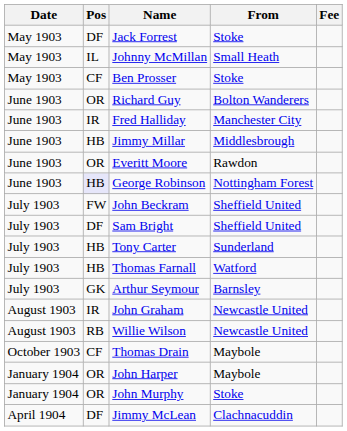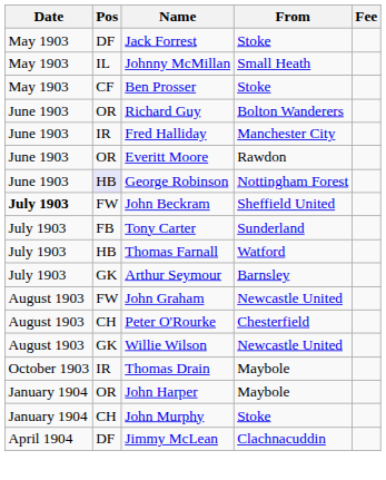- row: June 1903 | HB | Jimmy Millar | Middlesbrough
John Beckram | Date: normal -> bold
- row: July 1903 | DF | Sam Bright | Sheffield United
Tony Carter | Pos: HB -> FB
John Graham | Pos: IR -> FW
+ row: August 1903 | CH | Peter O'Rourke | Chesterfield
Willie Wilson | Pos: RB -> GK
Thomas Drain | Pos: CF -> IR
John Murphy | Pos: OR -> CH
